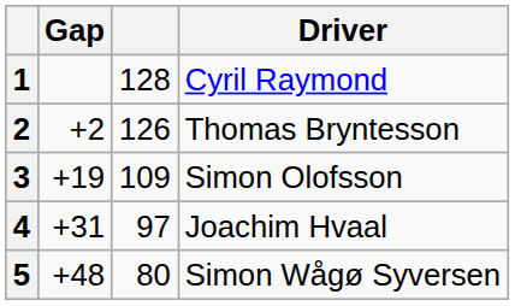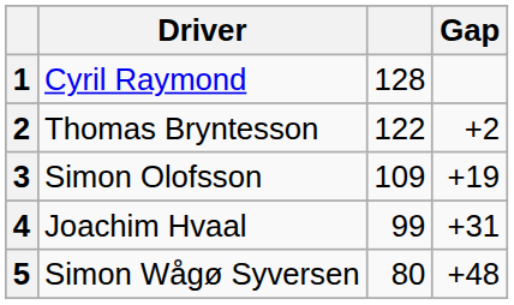columns swapped: Driver <-> Gap
2 | column 3: 126 -> 122
4 | column 3: 97 -> 99
